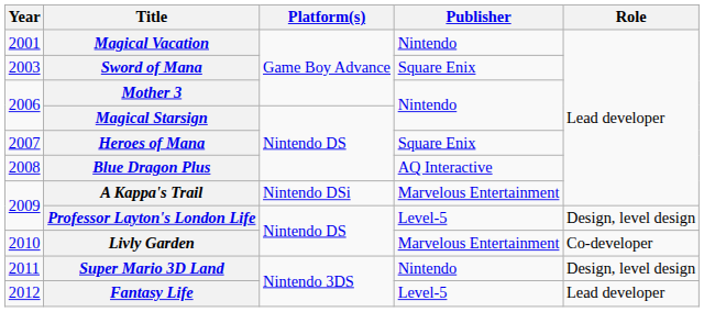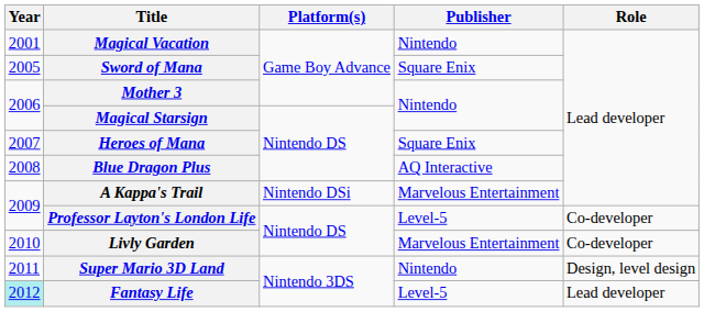Sword of Mana | Year: 2003 -> 2005
Professor Layton's London Life | Role: Design, level design -> Co-developer
Fantasy Life | Year: no background -> paleturquoise background
